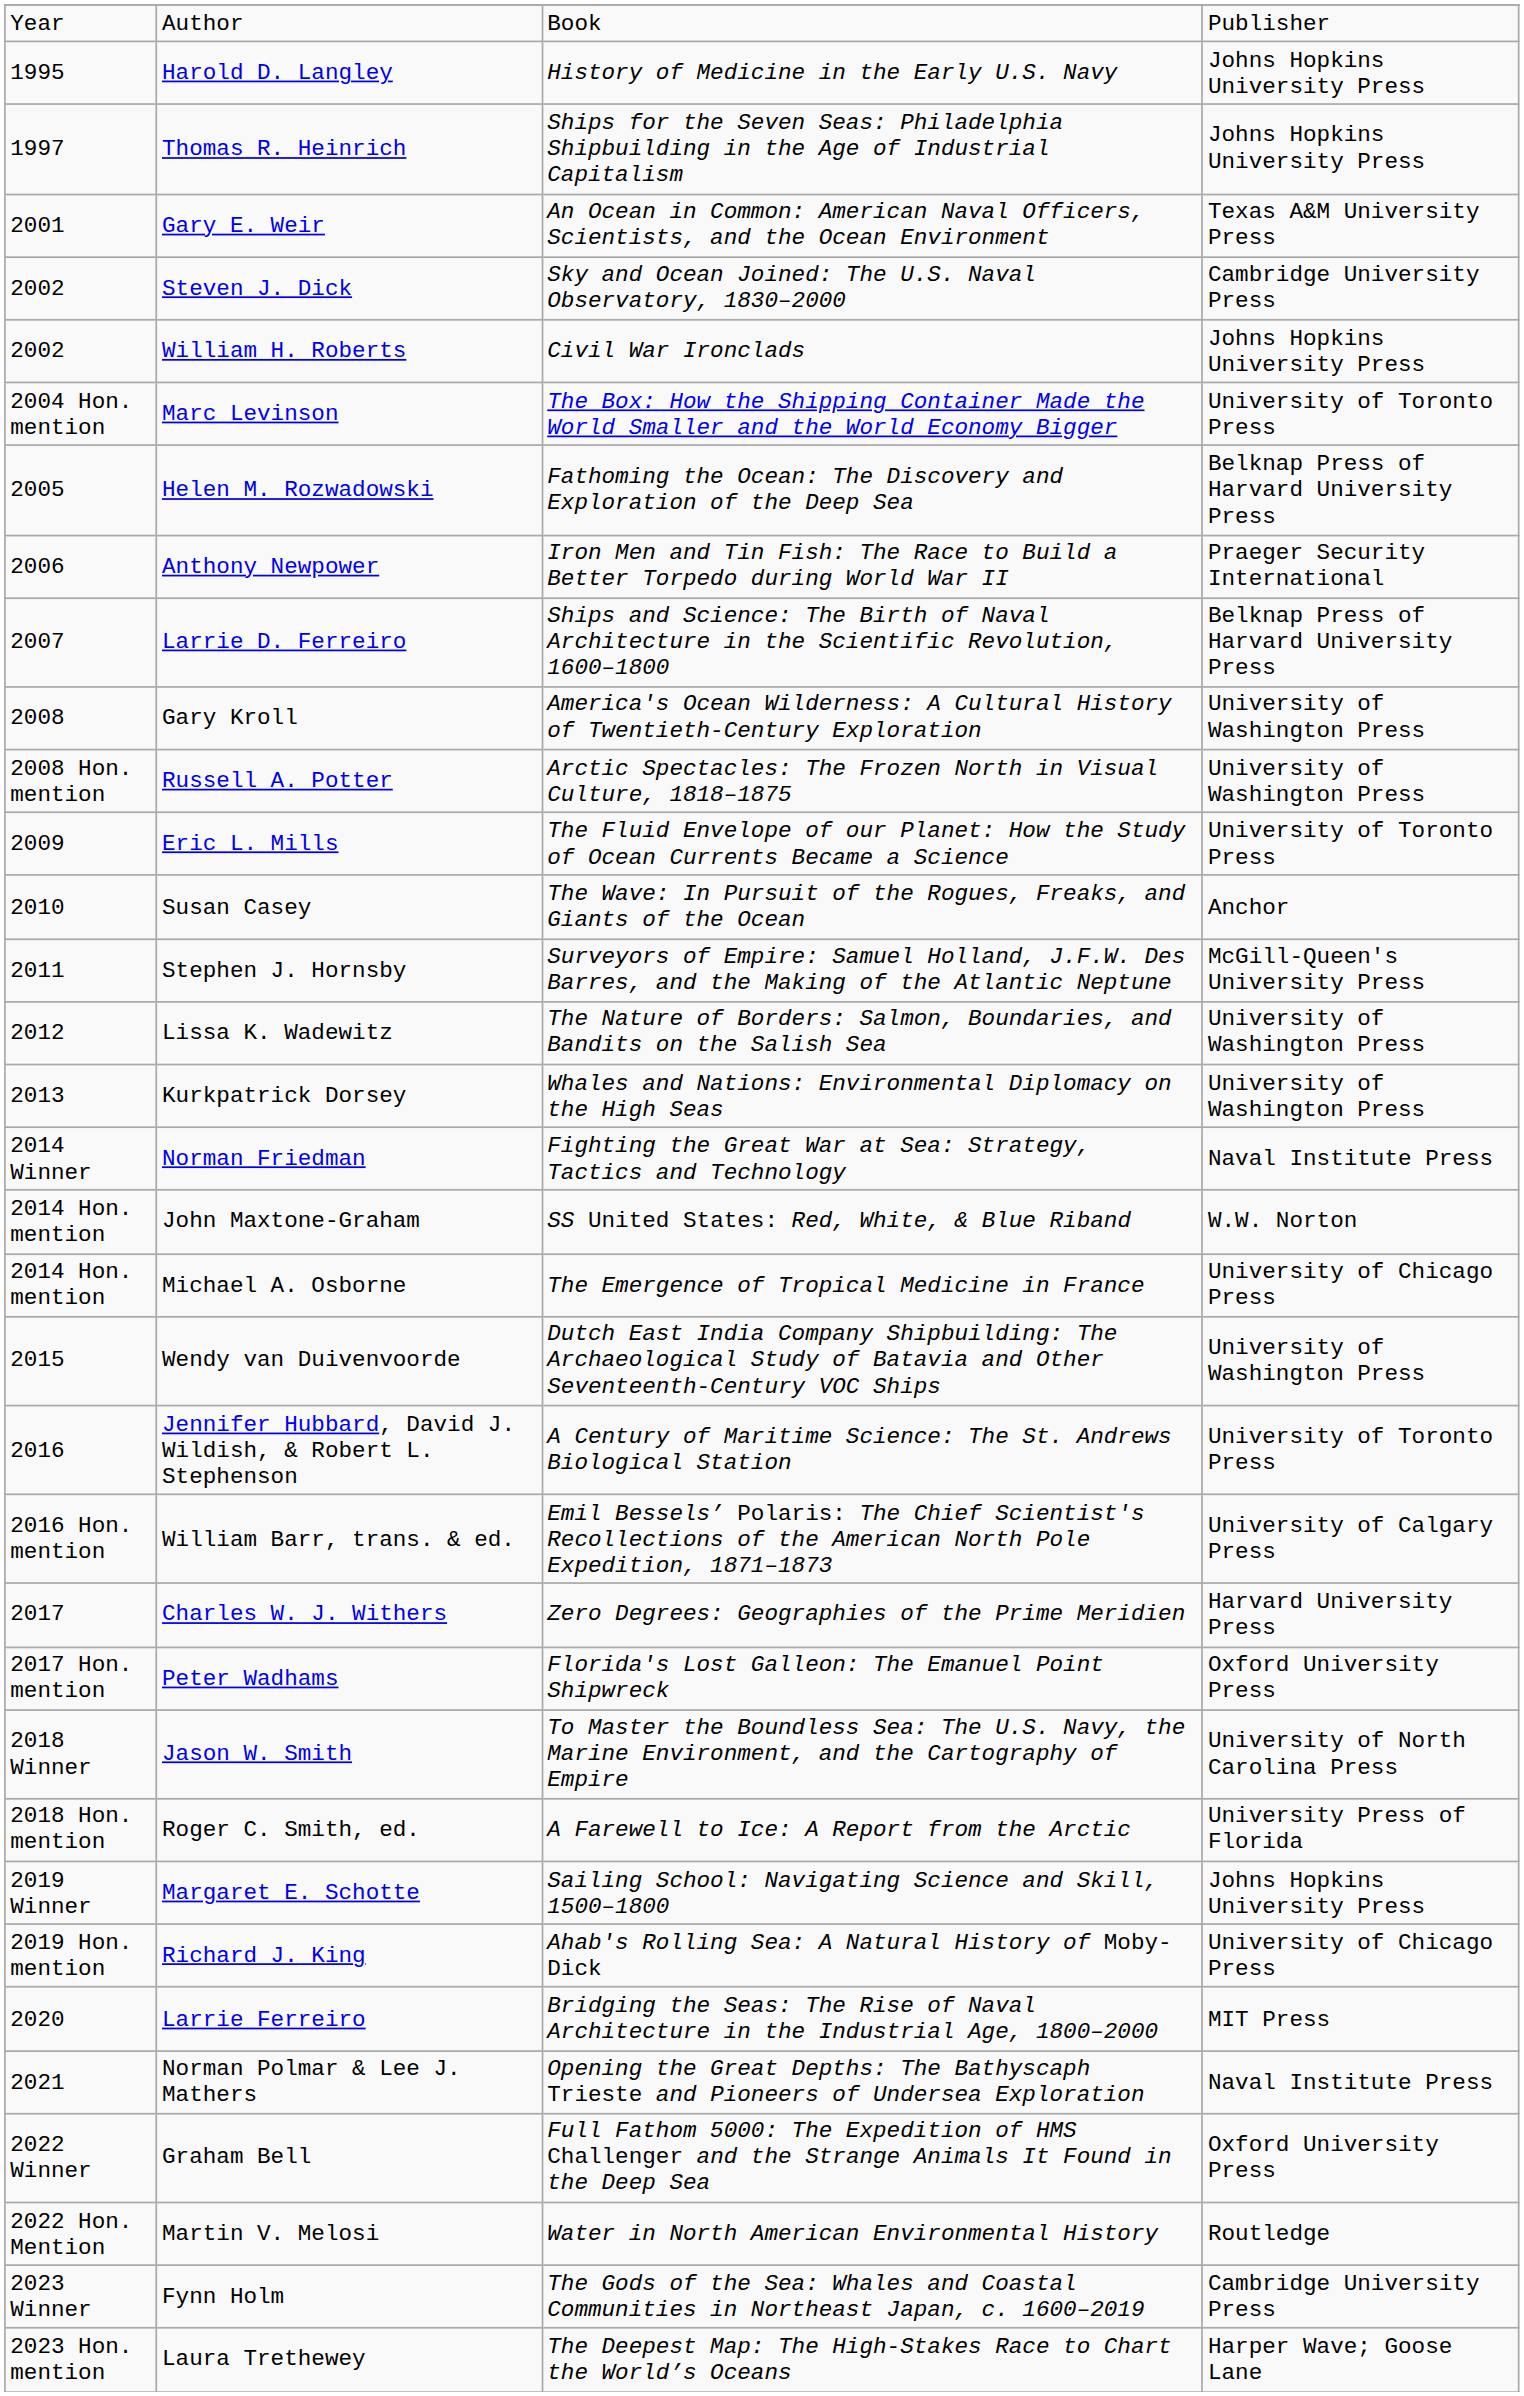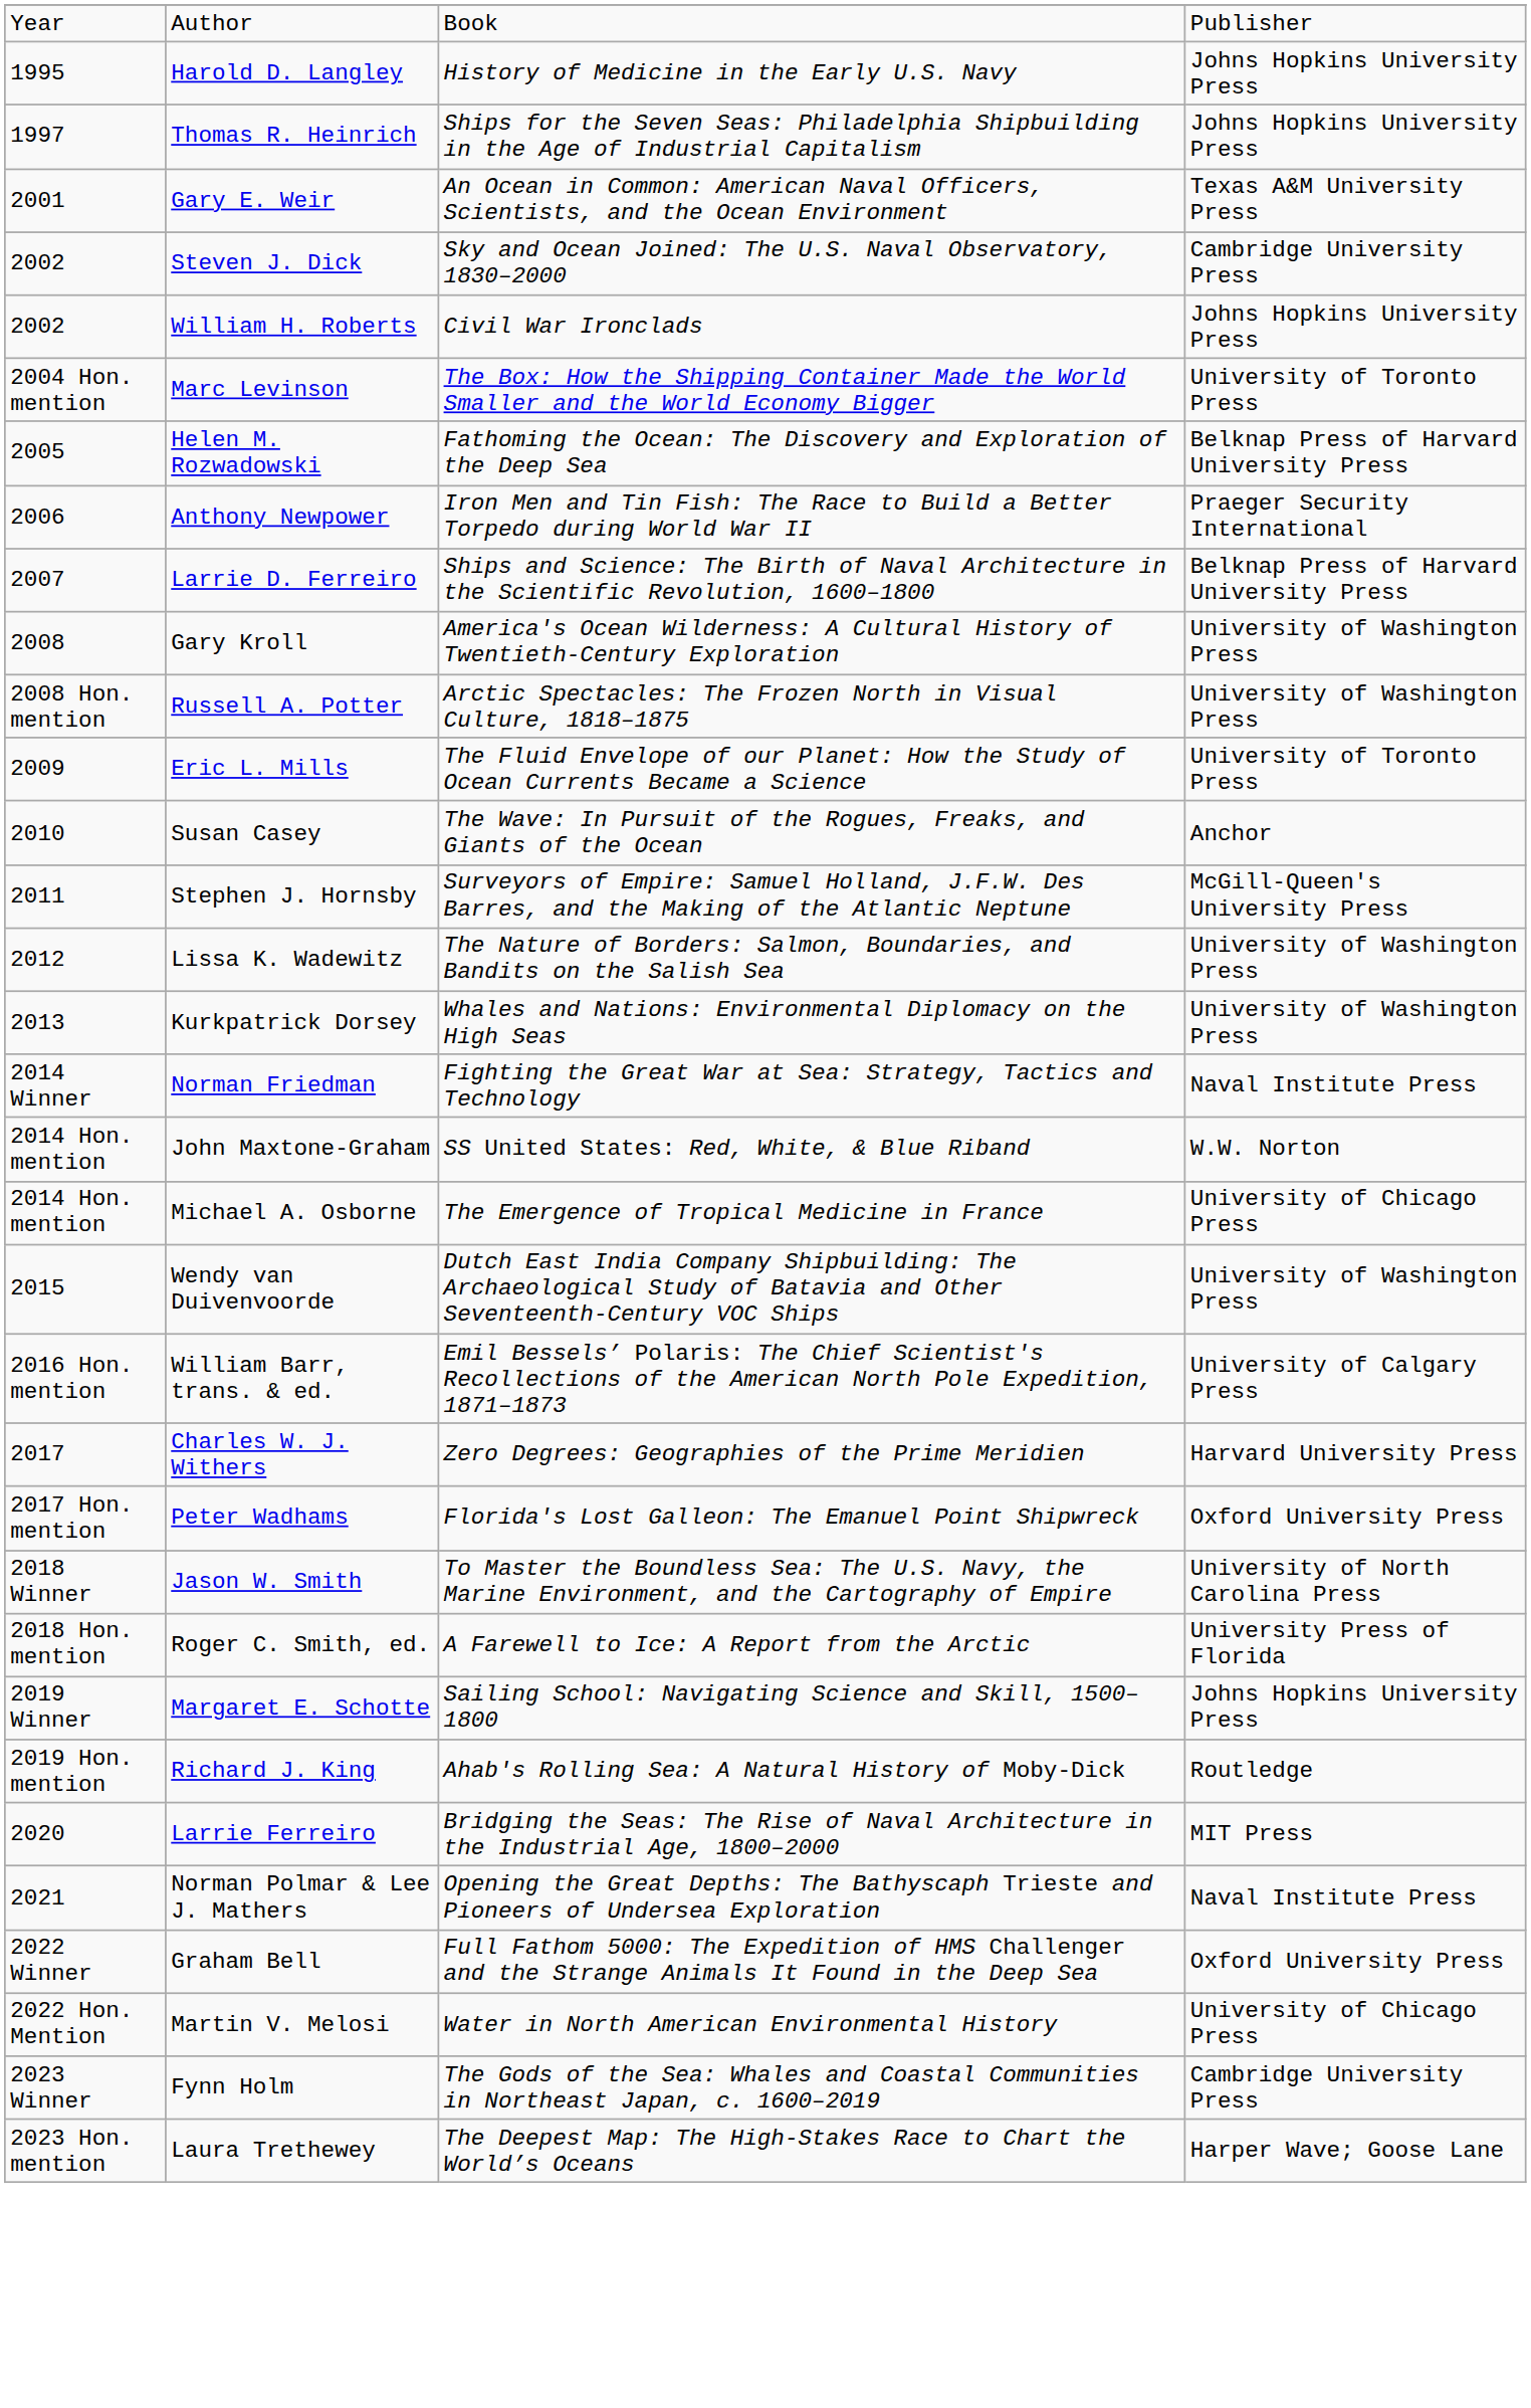- row: 2016 | Jennifer Hubbard, David J. Wildish, & Robert L. Stephenson | A Century of Maritime Science: The St. Andrews Biological Station | University of Toronto Press
Richard J. King | column 4: University of Chicago Press -> Routledge
Martin V. Melosi | column 4: Routledge -> University of Chicago Press
